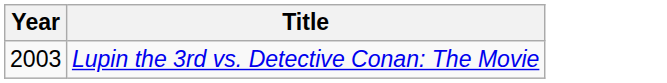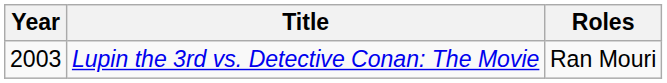+ column: Roles | Ran Mouri
